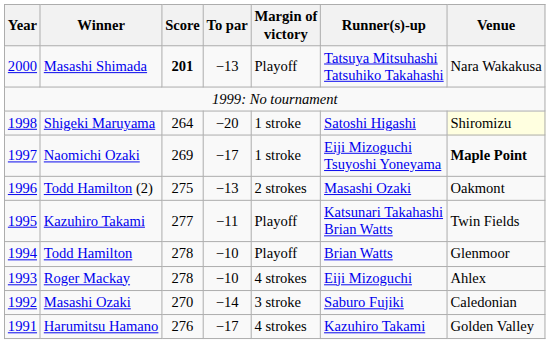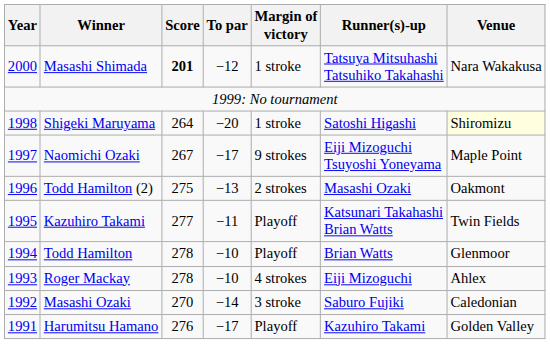Masashi Shimada | To par: −13 -> −12
Masashi Shimada | Margin of victory: Playoff -> 1 stroke
Naomichi Ozaki | Score: 269 -> 267
Naomichi Ozaki | Margin of victory: 1 stroke -> 9 strokes
Naomichi Ozaki | Venue: bold -> normal
Harumitsu Hamano | Margin of victory: 4 strokes -> Playoff
